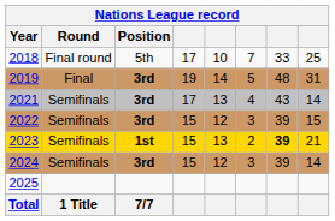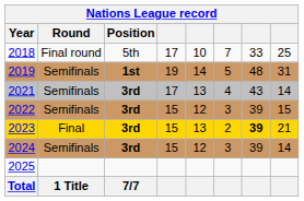2019 | Round: Final -> Semifinals
2019 | Position: 3rd -> 1st
2023 | Round: Semifinals -> Final
2023 | Position: 1st -> 3rd
